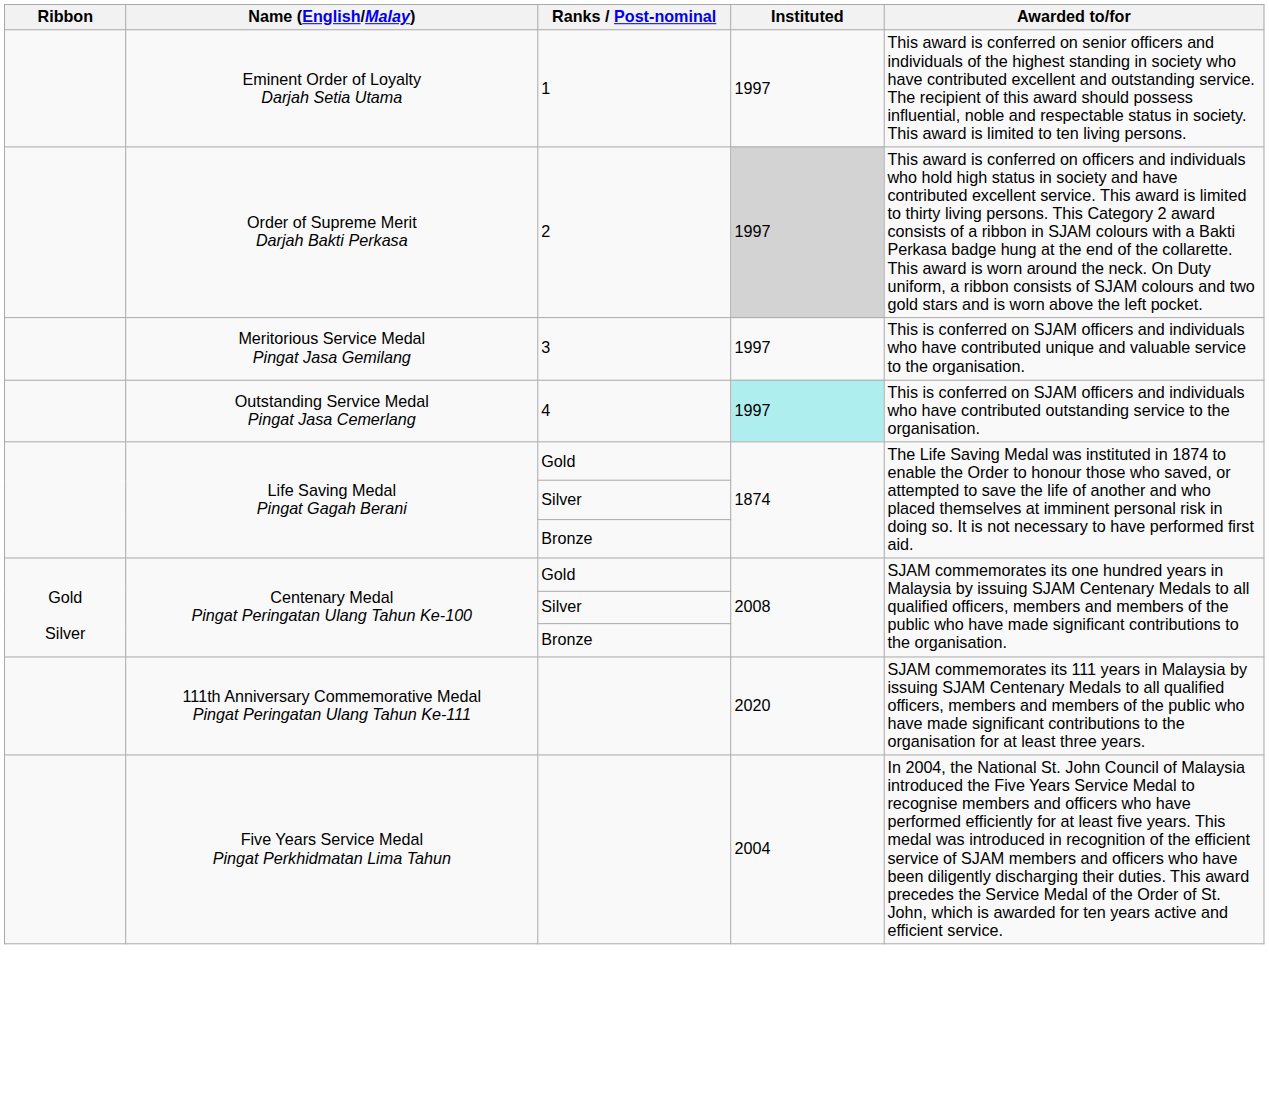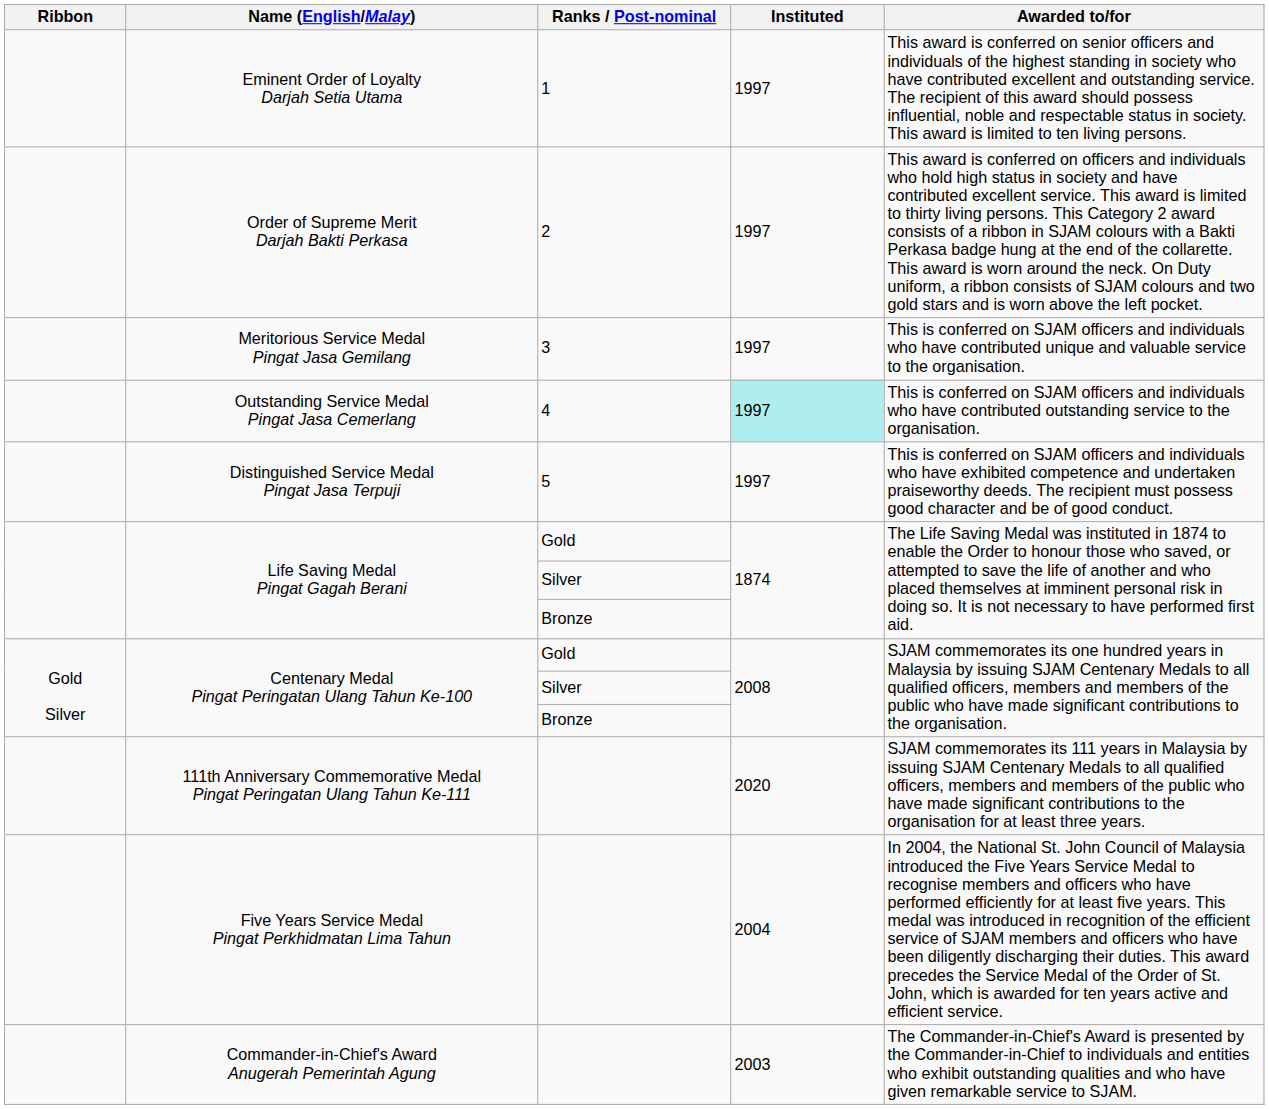Order of Supreme Merit Darjah Bakti Perkasa | Instituted: lightgrey background -> no background
+ row: Distinguished Service Medal Pingat Jasa Terpuji | 5 | 1997 | This is conferred on SJAM officers and individuals who have exhibited competence and undertaken praiseworthy deeds. The recipient must possess good character and be of good conduct.
+ row: Commander-in-Chief's Award Anugerah Pemerintah Agung | 2003 | The Commander-in-Chief's Award is presented by the Commander-in-Chief to individuals and entities who exhibit outstanding qualities and who have given remarkable service to SJAM.
